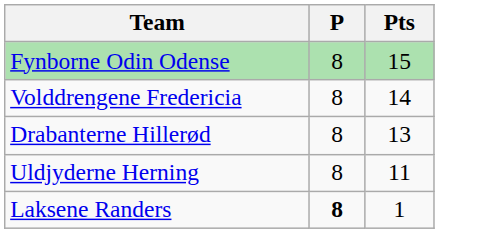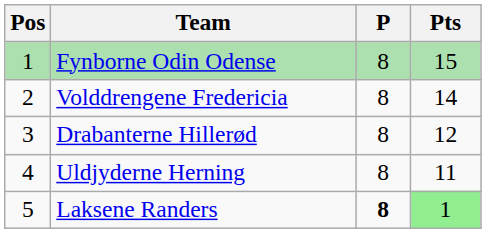+ column: Pos | 1 | 2 | 3 | 4 | 5
Drabanterne Hillerød | Pts: 13 -> 12
Laksene Randers | Pts: no background -> lightgreen background
